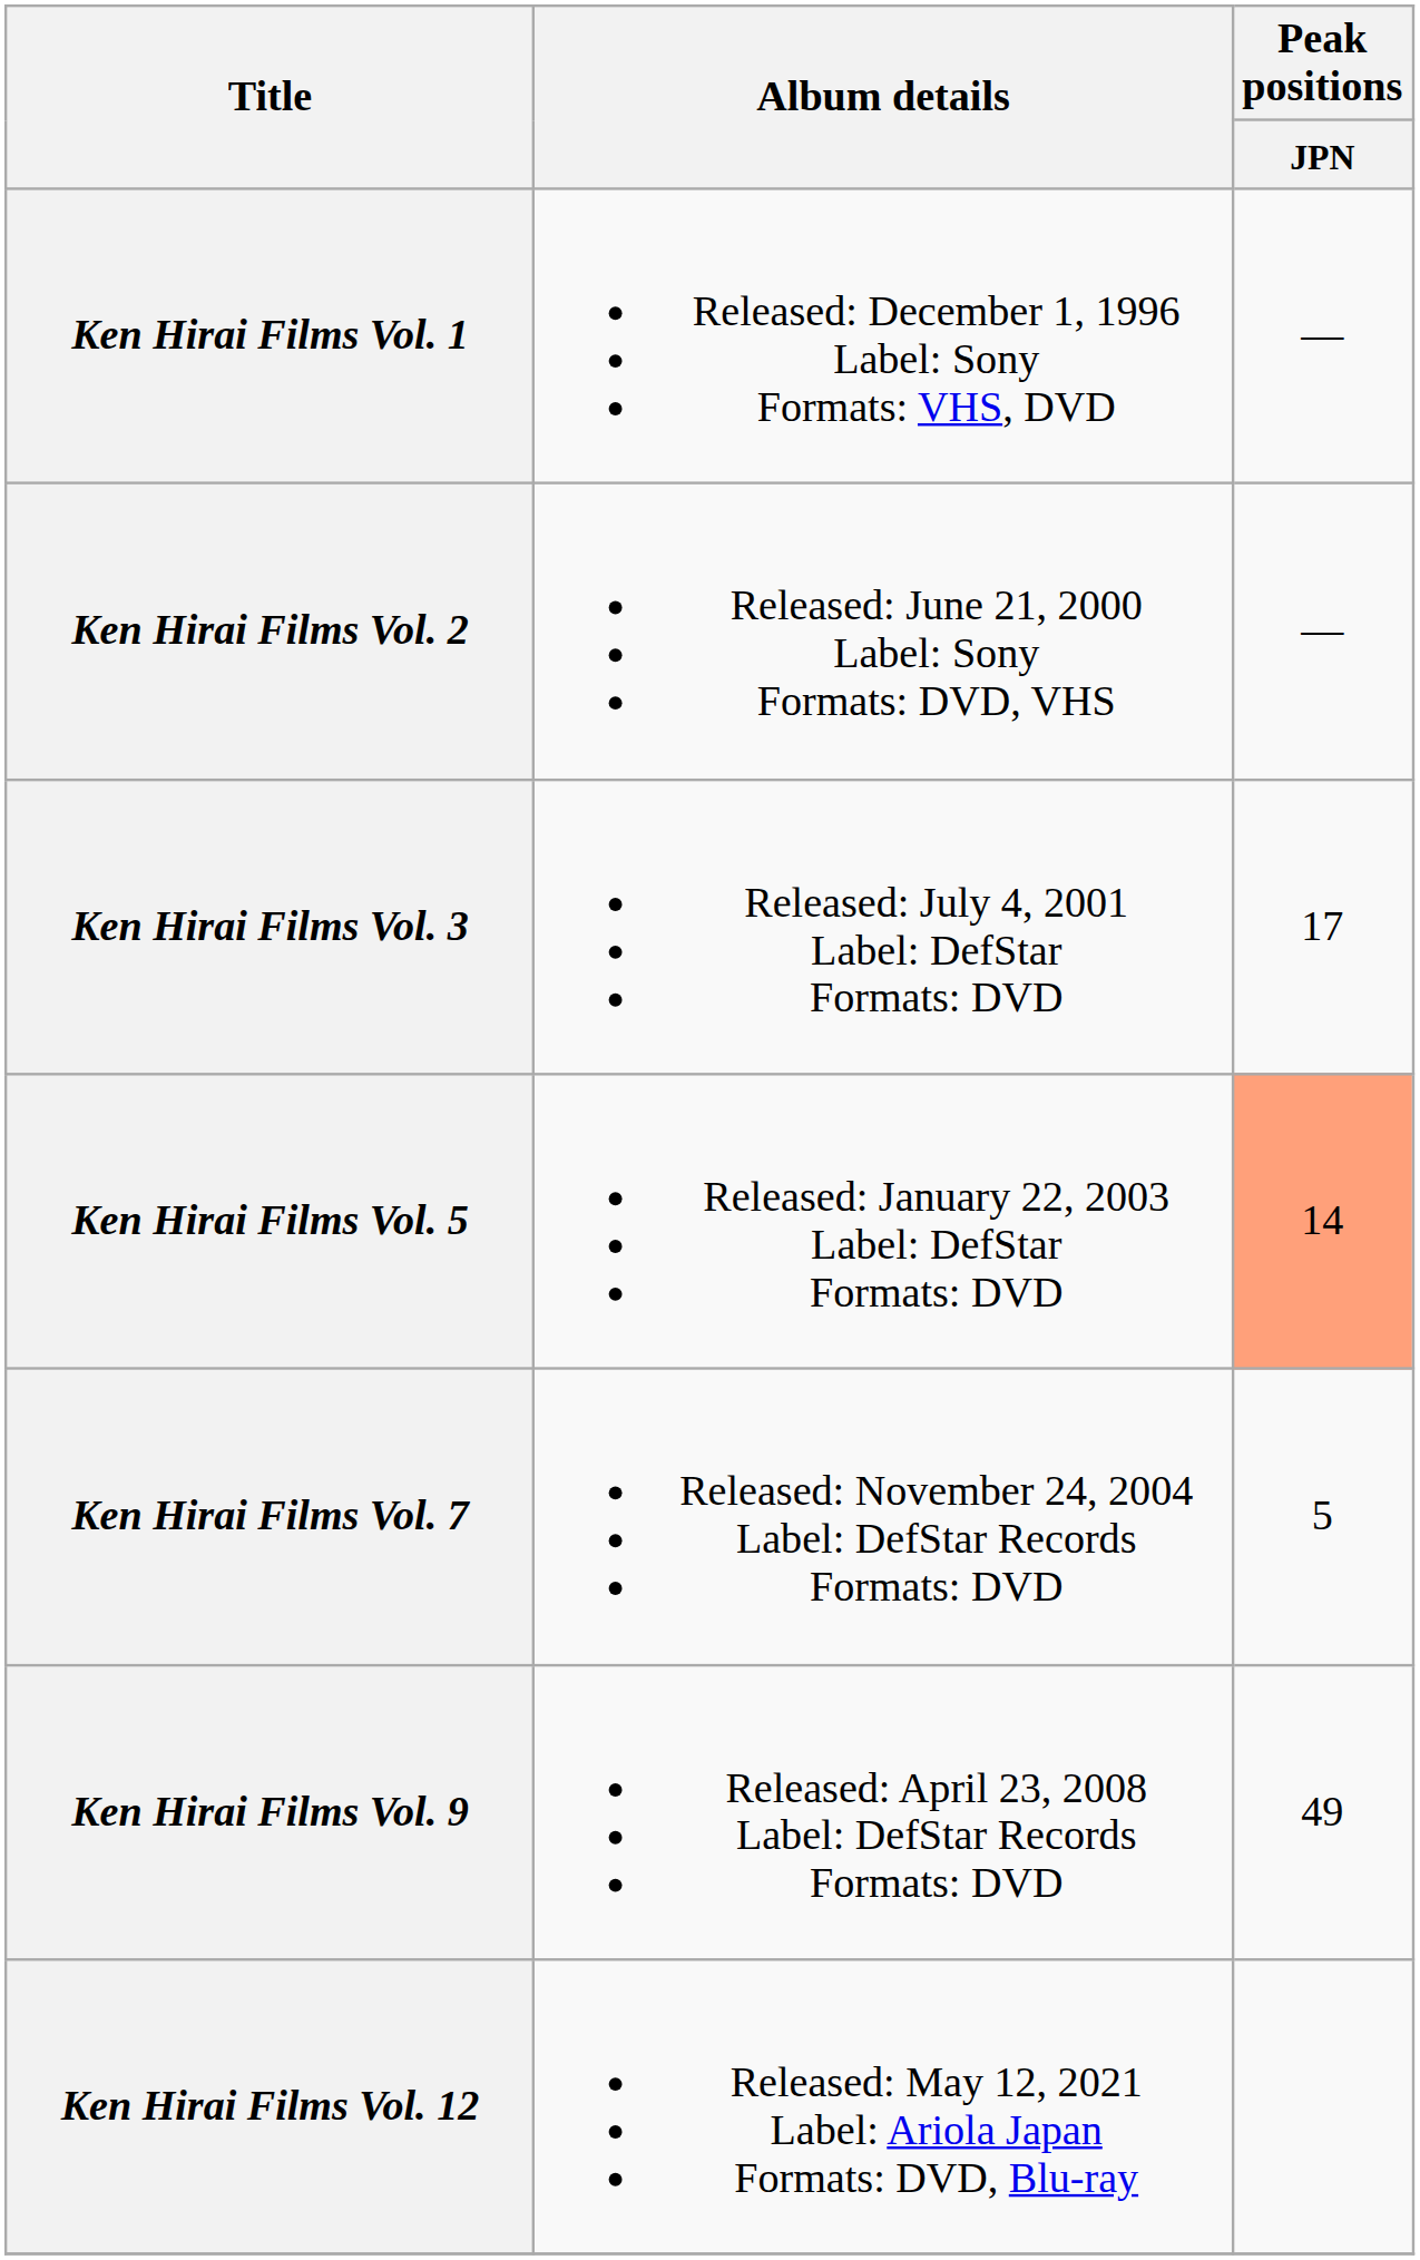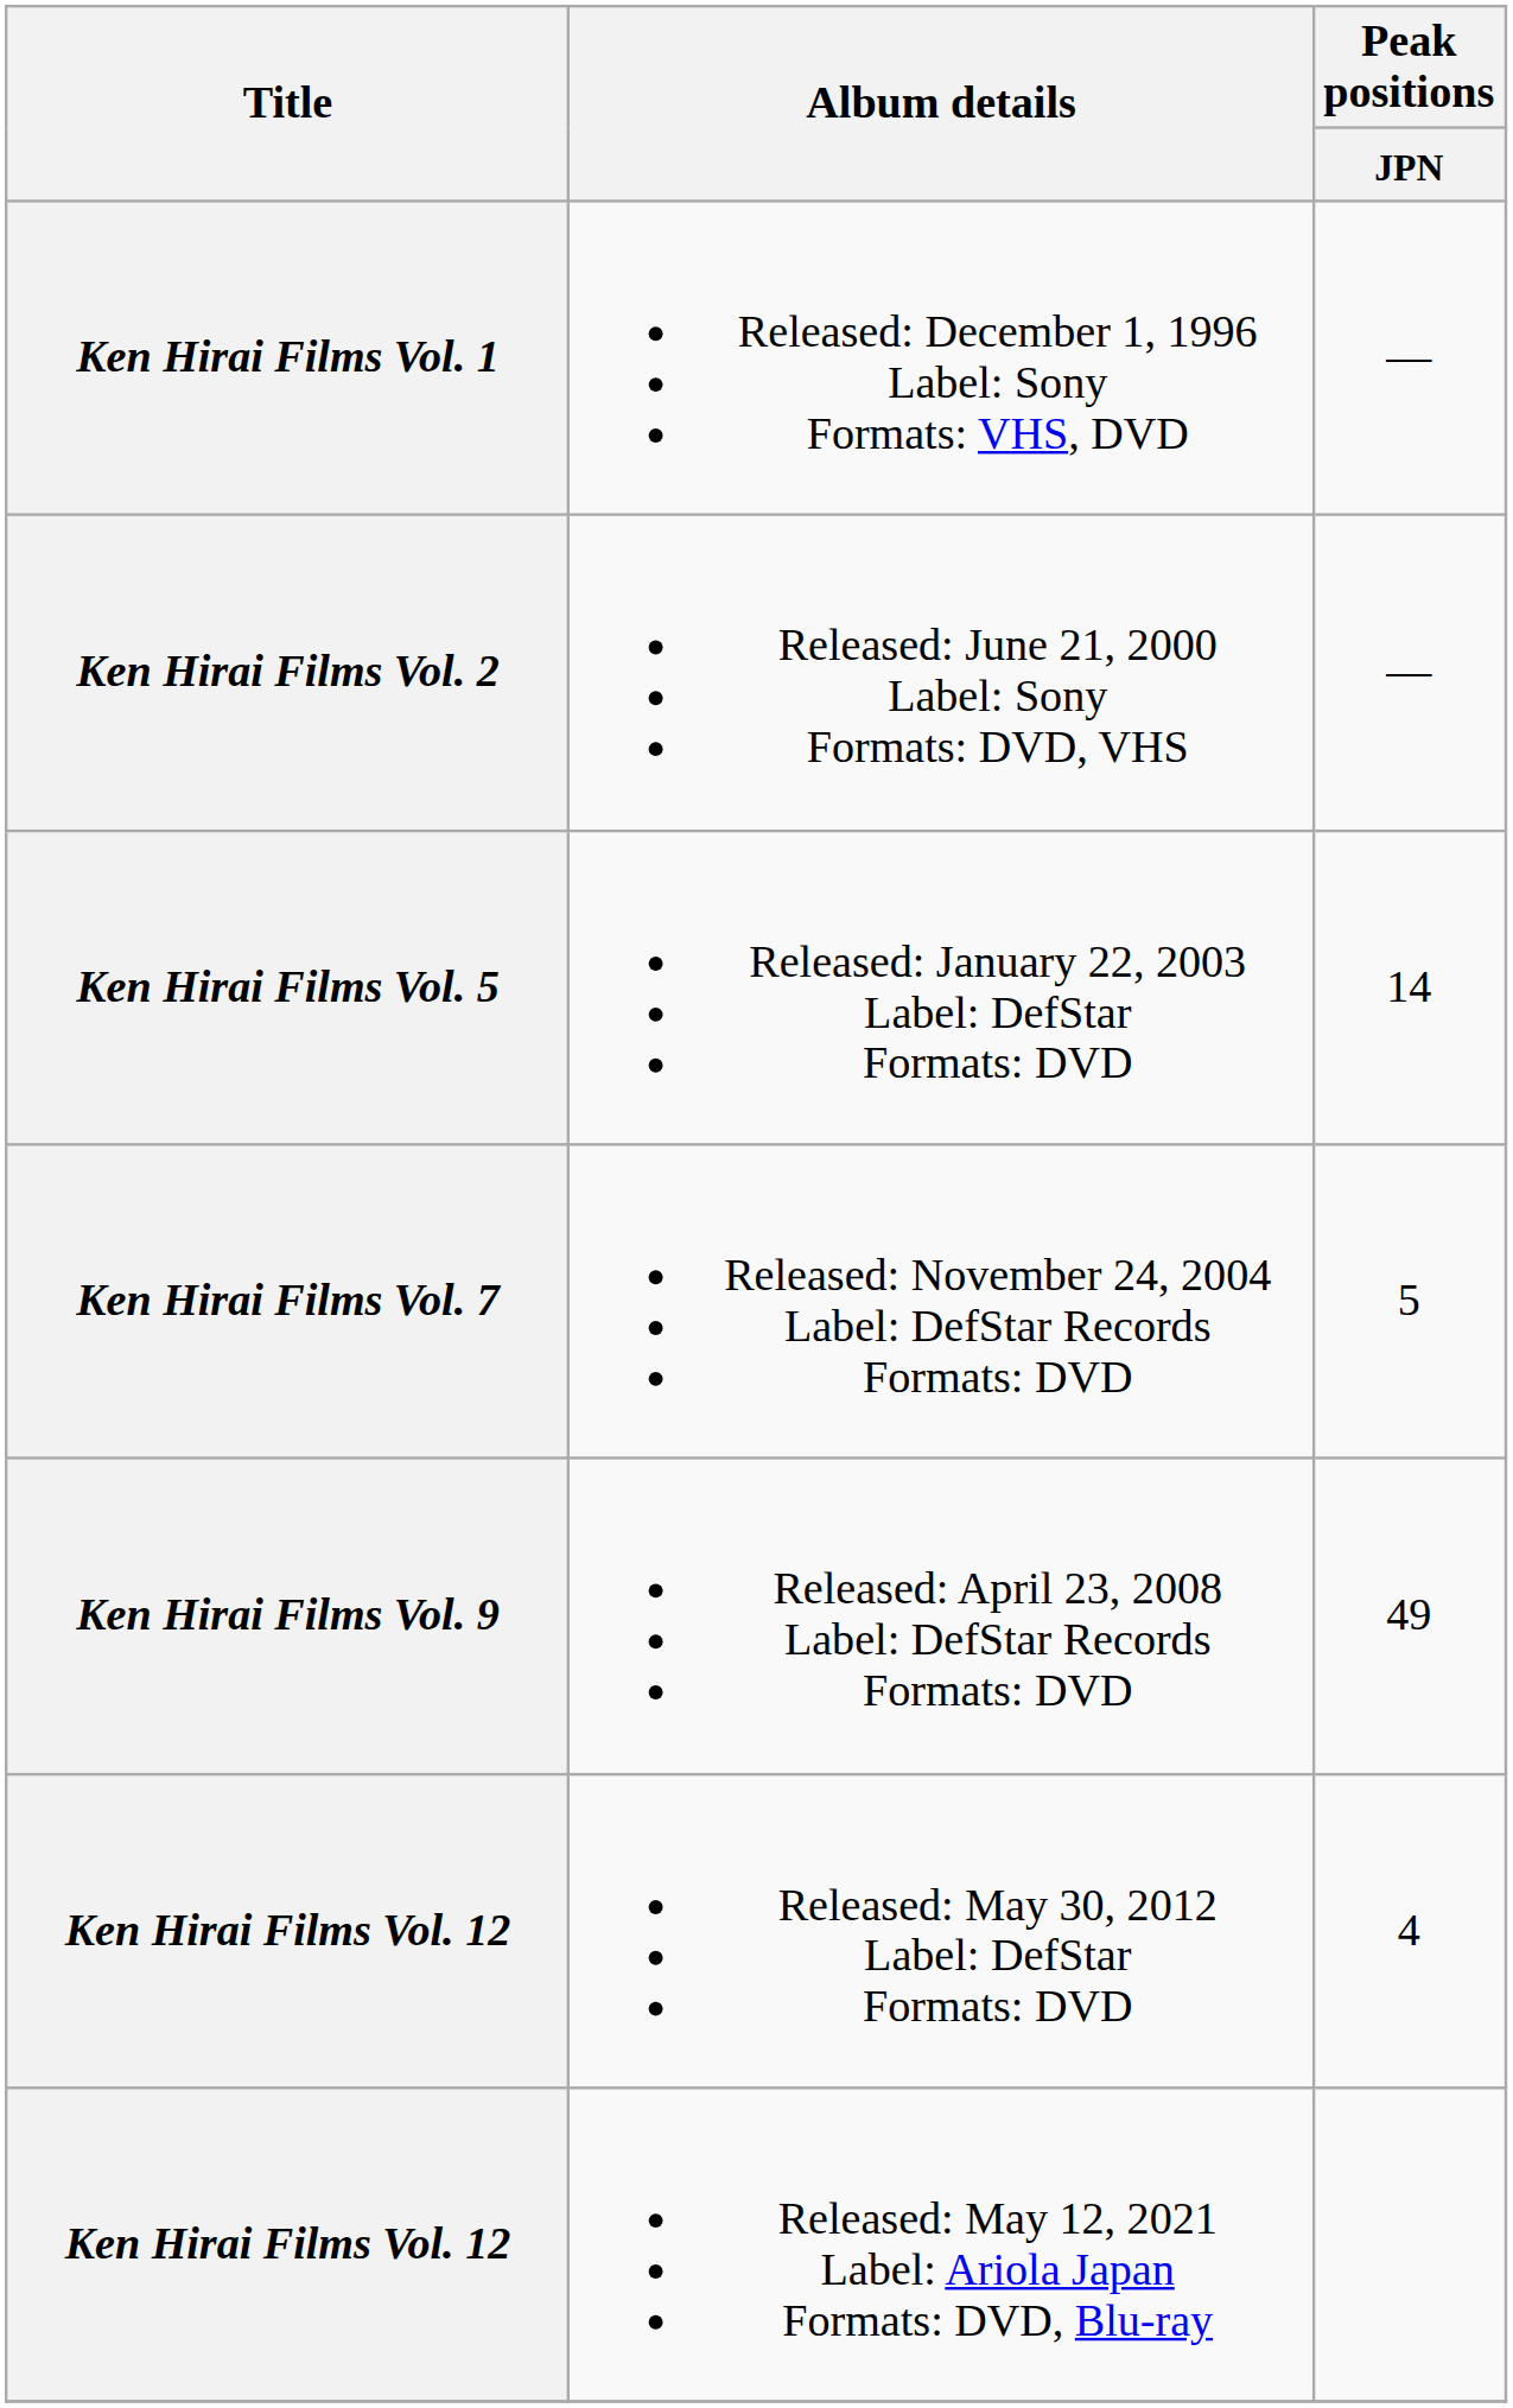- row: Ken Hirai Films Vol. 3 | Released: July 4, 2001 Label: DefStar Formats: DVD | 17
Released: January 22, 2003 Label: DefStar Formats: DVD | Peak positions / JPN: lightsalmon background -> no background
+ row: Ken Hirai Films Vol. 12 | Released: May 30, 2012 Label: DefStar Formats: DVD | 4
